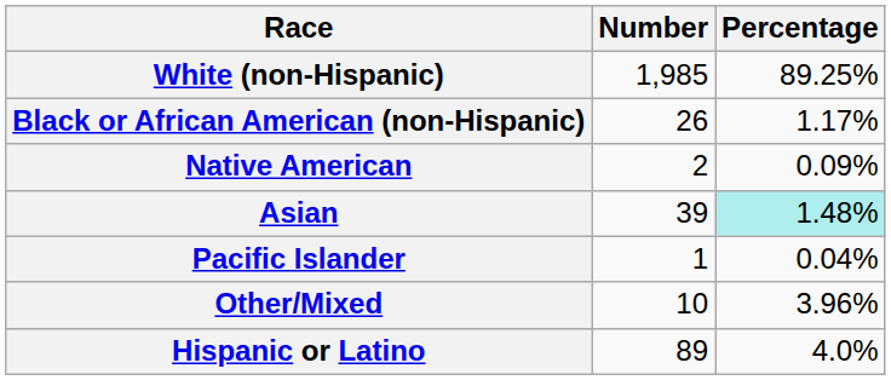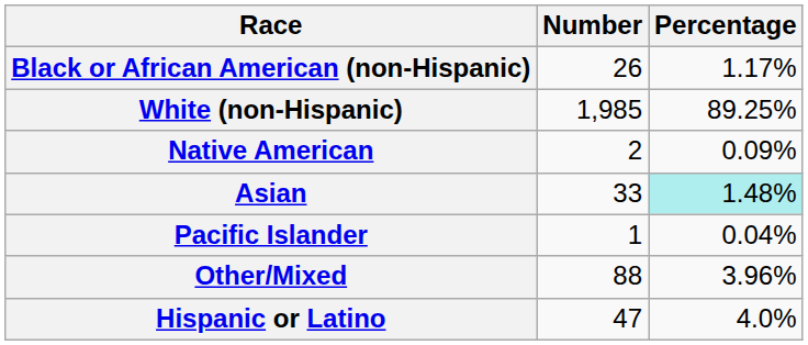rows swapped: White (non-Hispanic) <-> Black or African American (non-Hispanic)
Asian | Number: 39 -> 33
Other/Mixed | Number: 10 -> 88
Hispanic or Latino | Number: 89 -> 47
